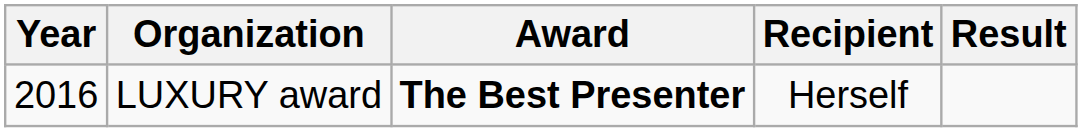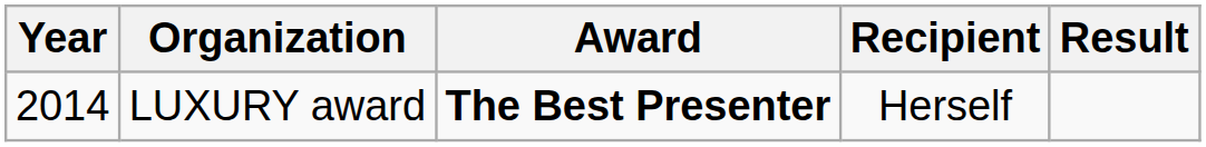LUXURY award | Year: 2016 -> 2014
